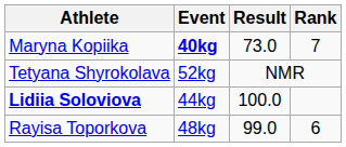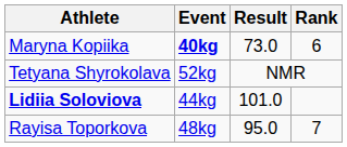Maryna Kopiika | Rank: 7 -> 6
Lidiia Soloviova | Result: 100.0 -> 101.0
Rayisa Toporkova | Result: 99.0 -> 95.0
Rayisa Toporkova | Rank: 6 -> 7
